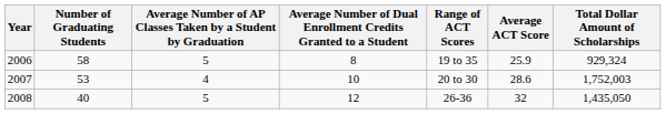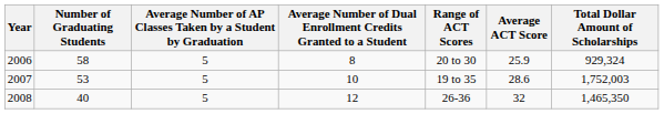2006 | Range of ACT Scores: 19 to 35 -> 20 to 30
2007 | column 3: 4 -> 5
2007 | Range of ACT Scores: 20 to 30 -> 19 to 35
2008 | Total Dollar Amount of Scholarships: 1,435,050 -> 1,465,350
